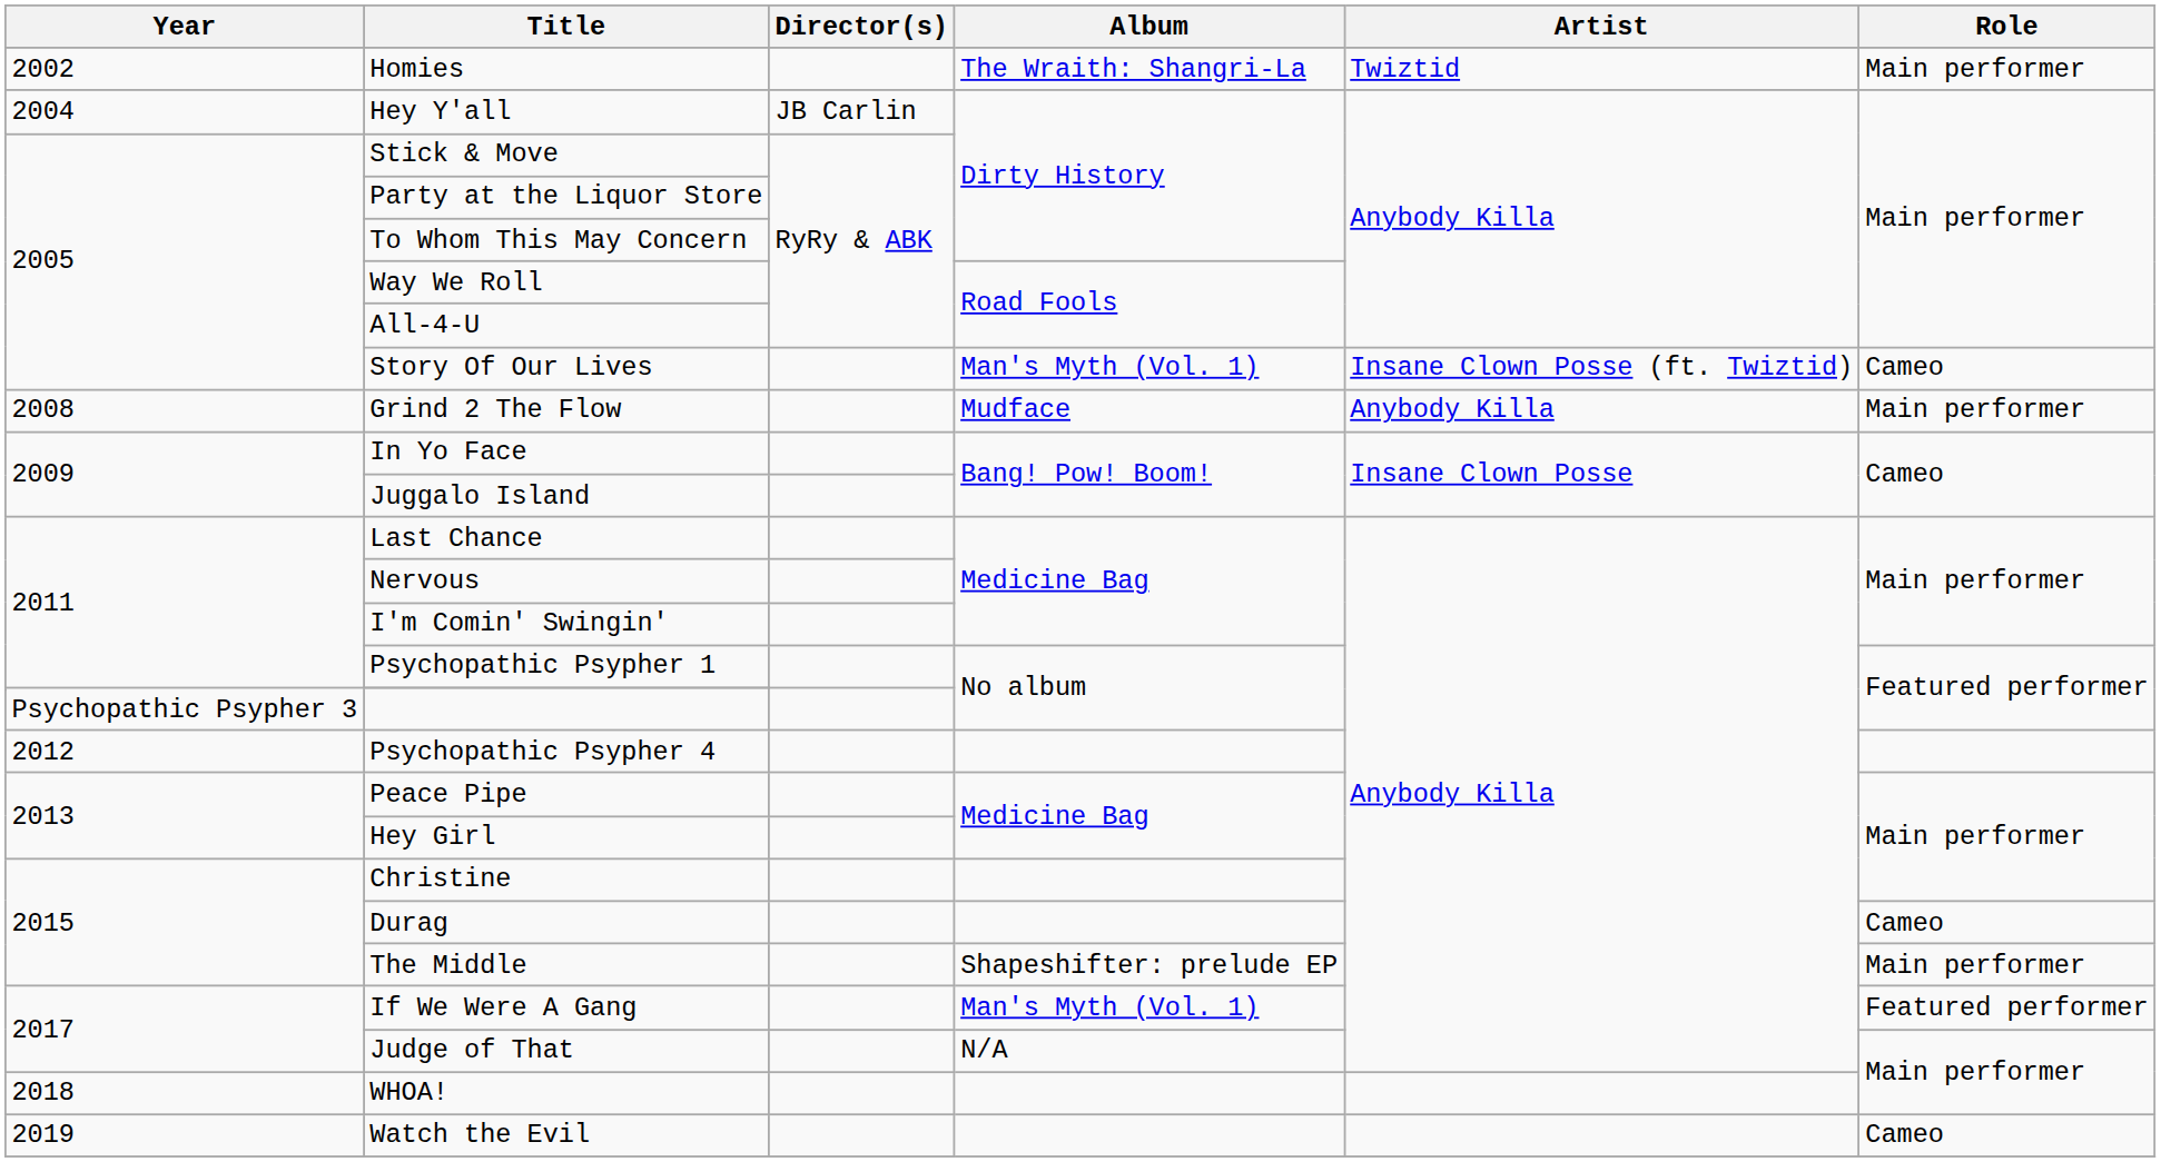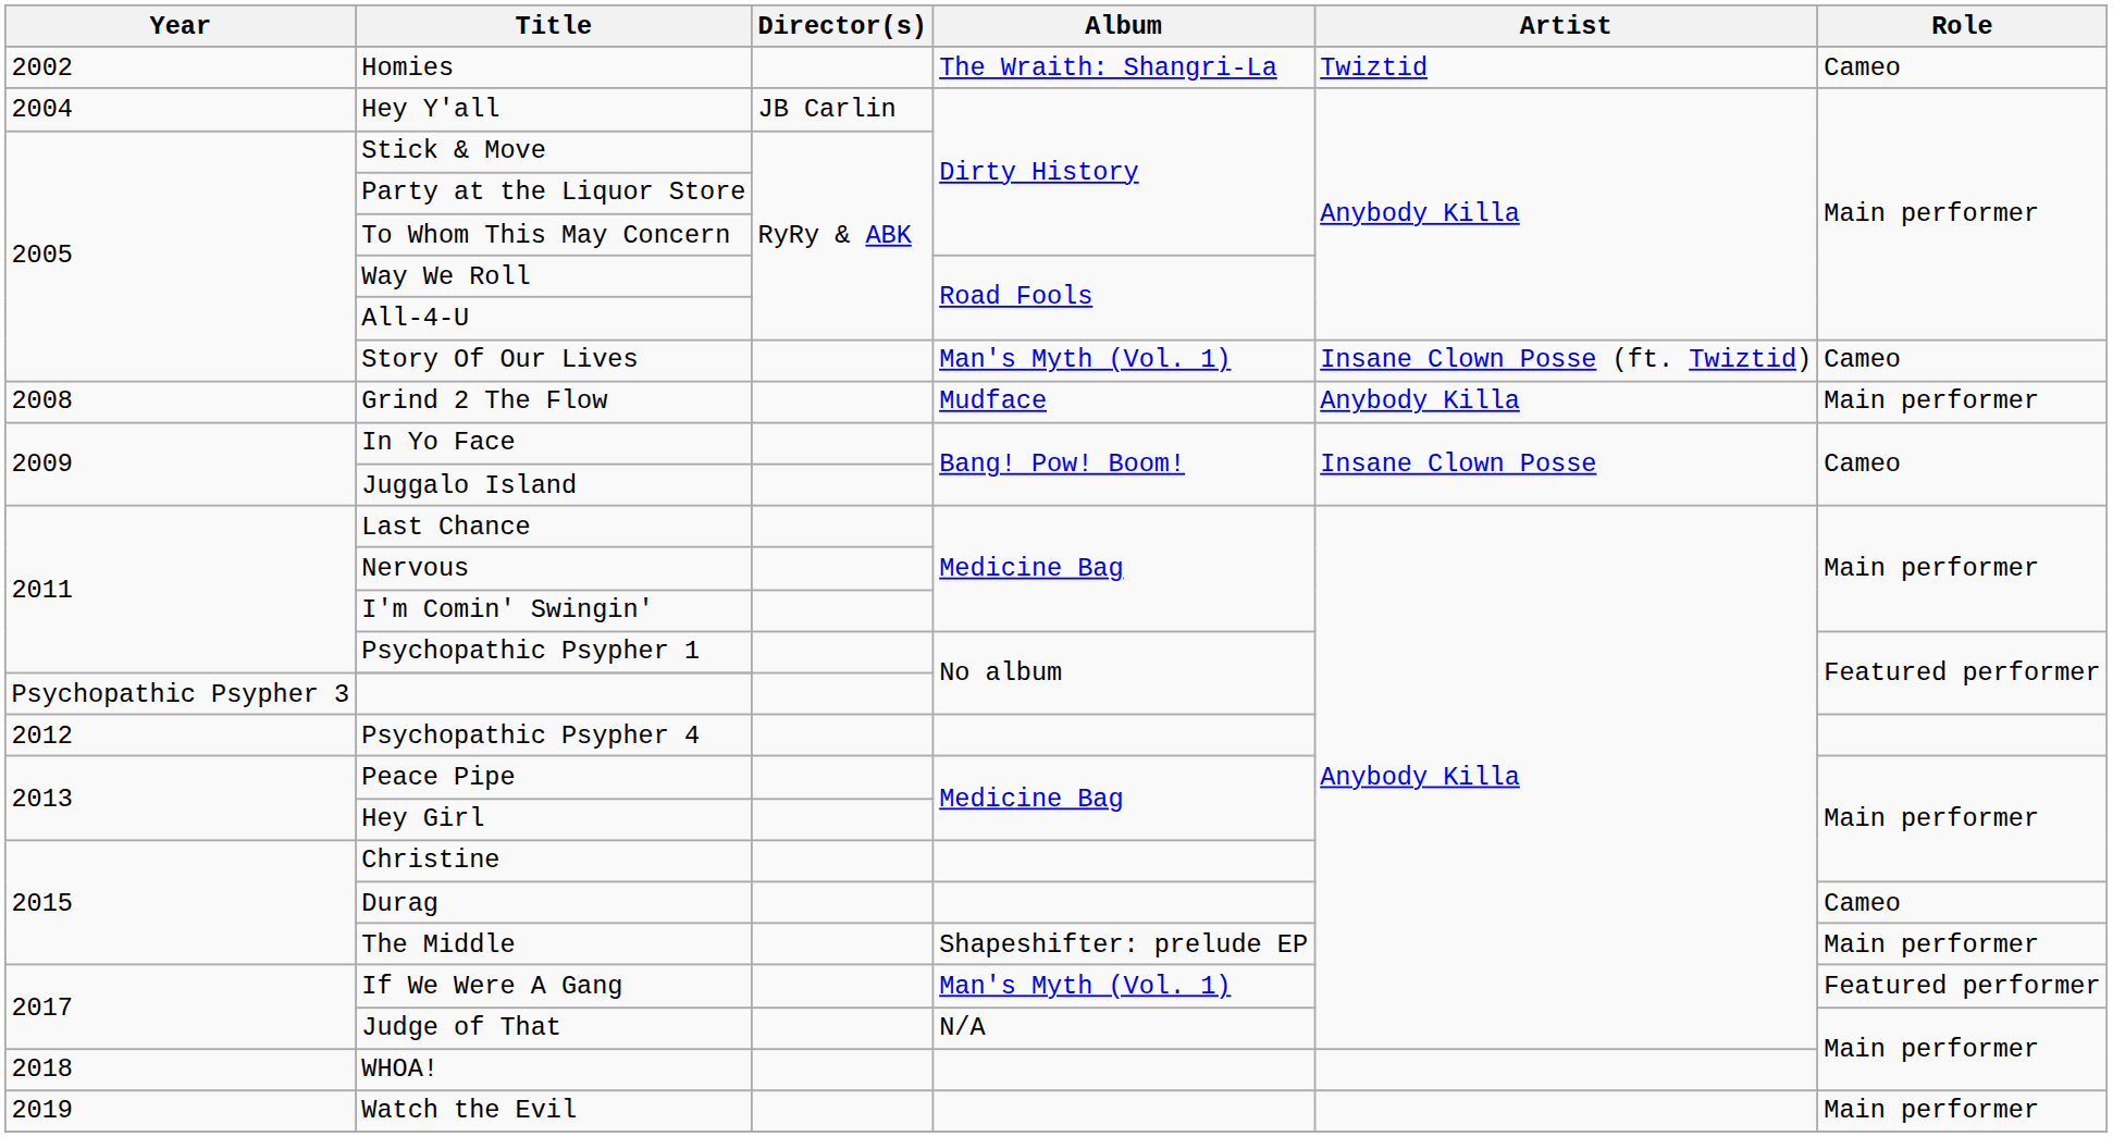Homies | Role: Main performer -> Cameo
Watch the Evil | Role: Cameo -> Main performer
